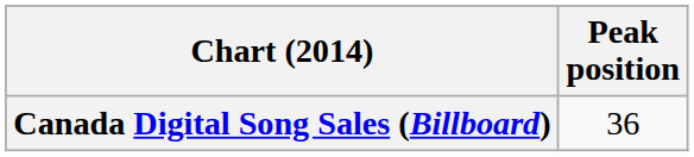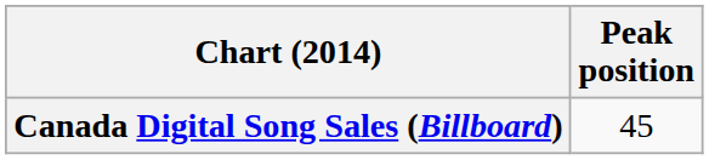Canada Digital Song Sales (Billboard) | Peak position: 36 -> 45
